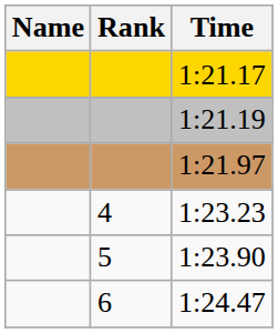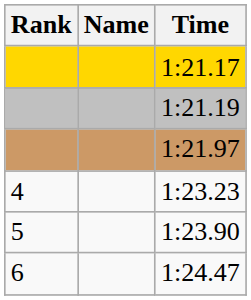columns swapped: Rank <-> Name
